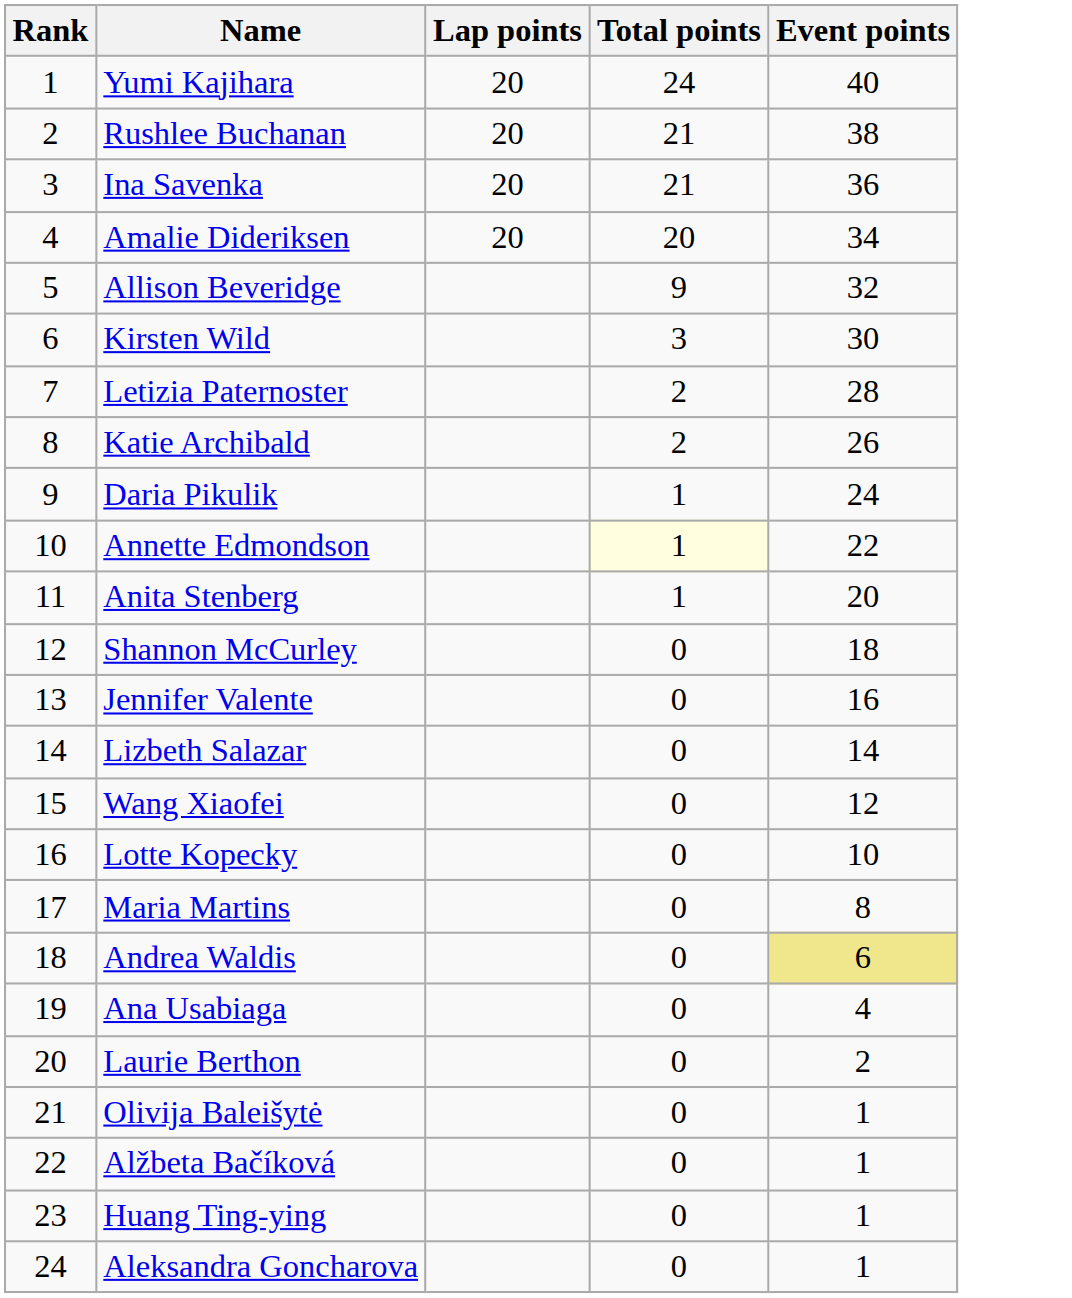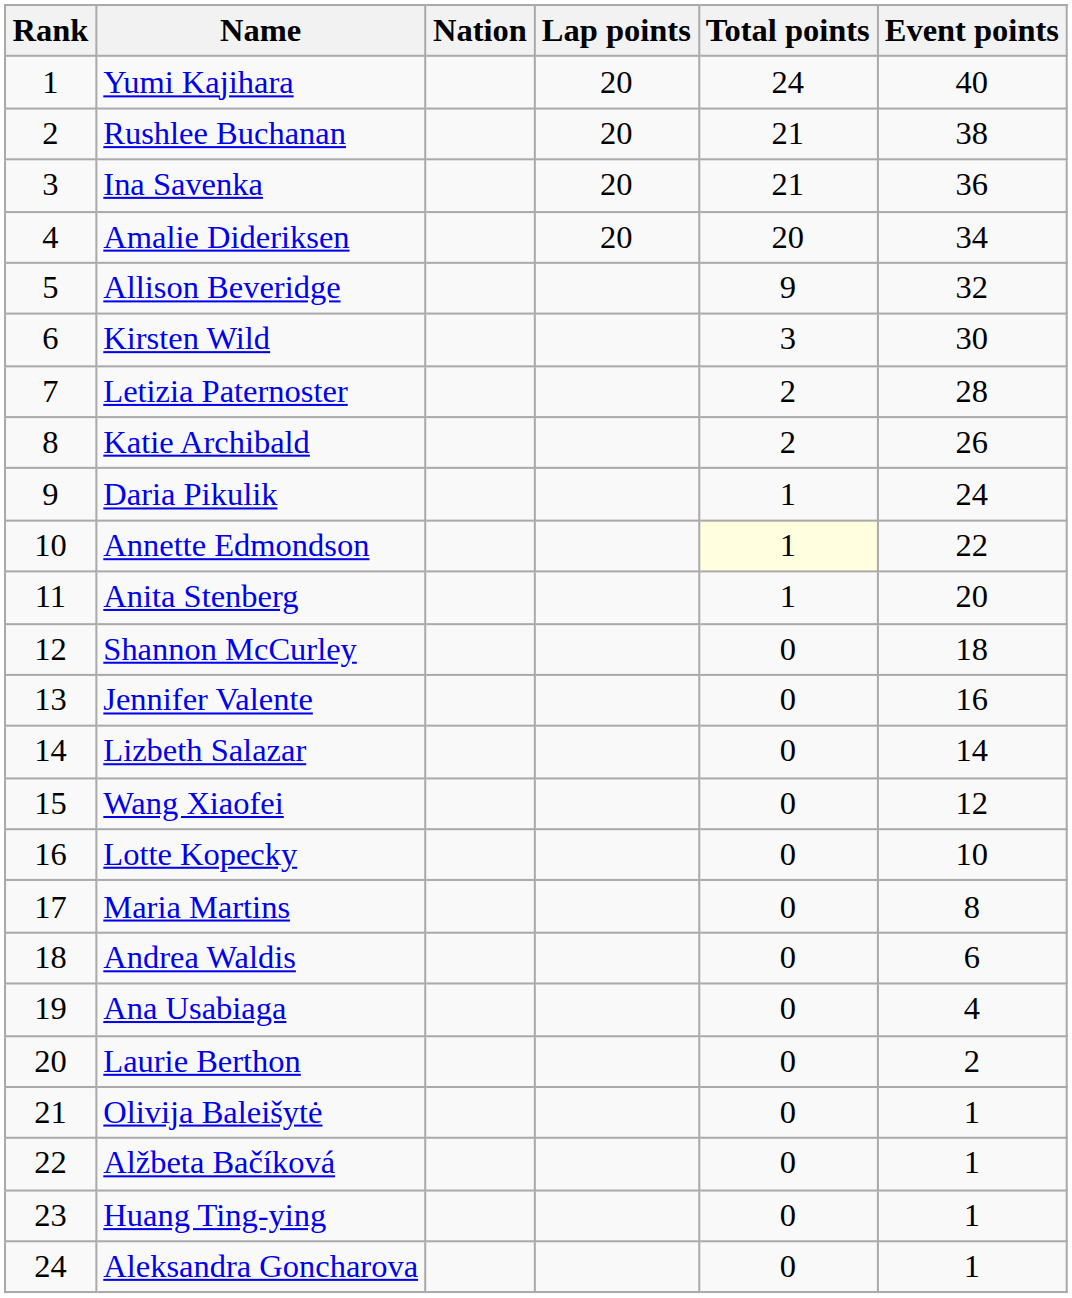+ column: Nation
Andrea Waldis | Event points: khaki background -> no background
